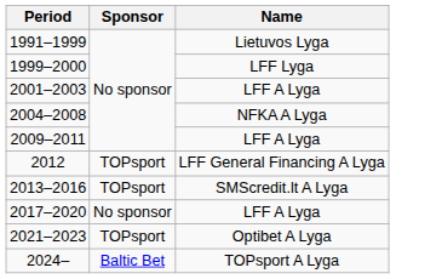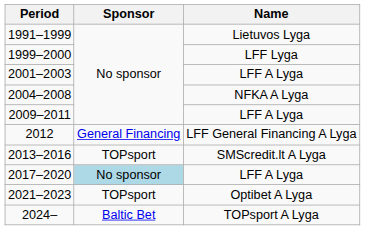2012 | Sponsor: TOPsport -> General Financing
2017–2020 | Sponsor: no background -> lightblue background
